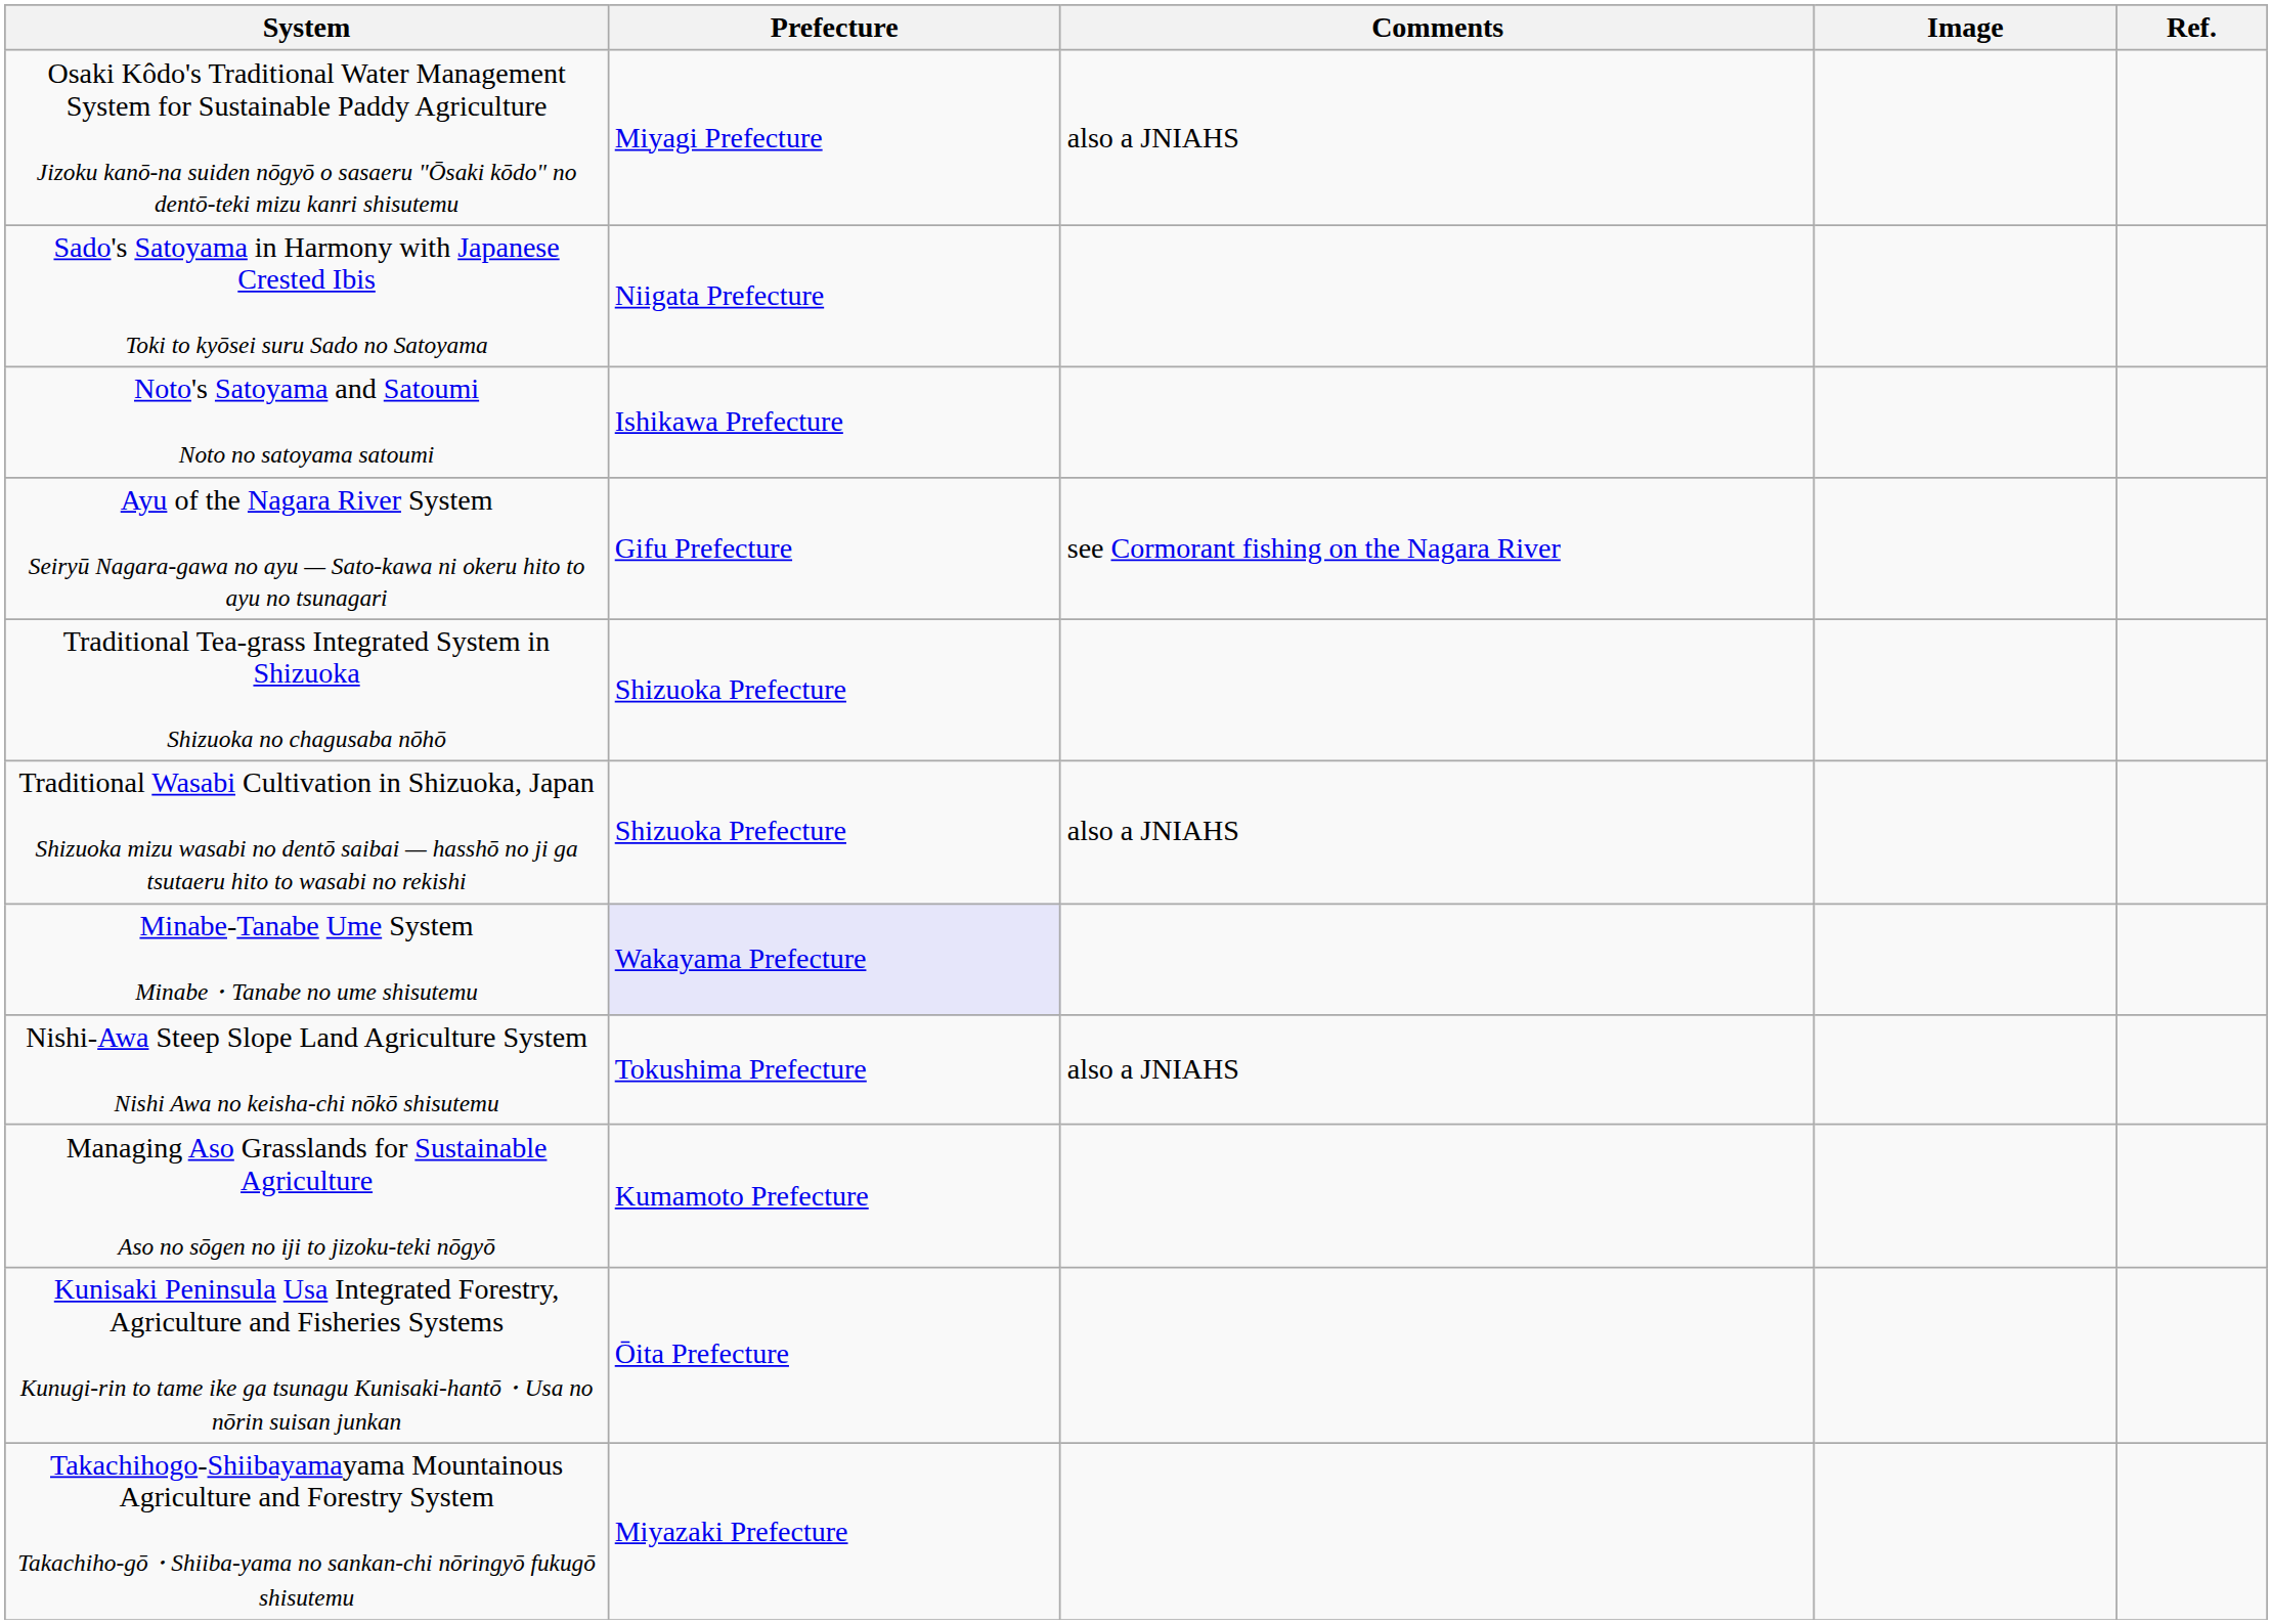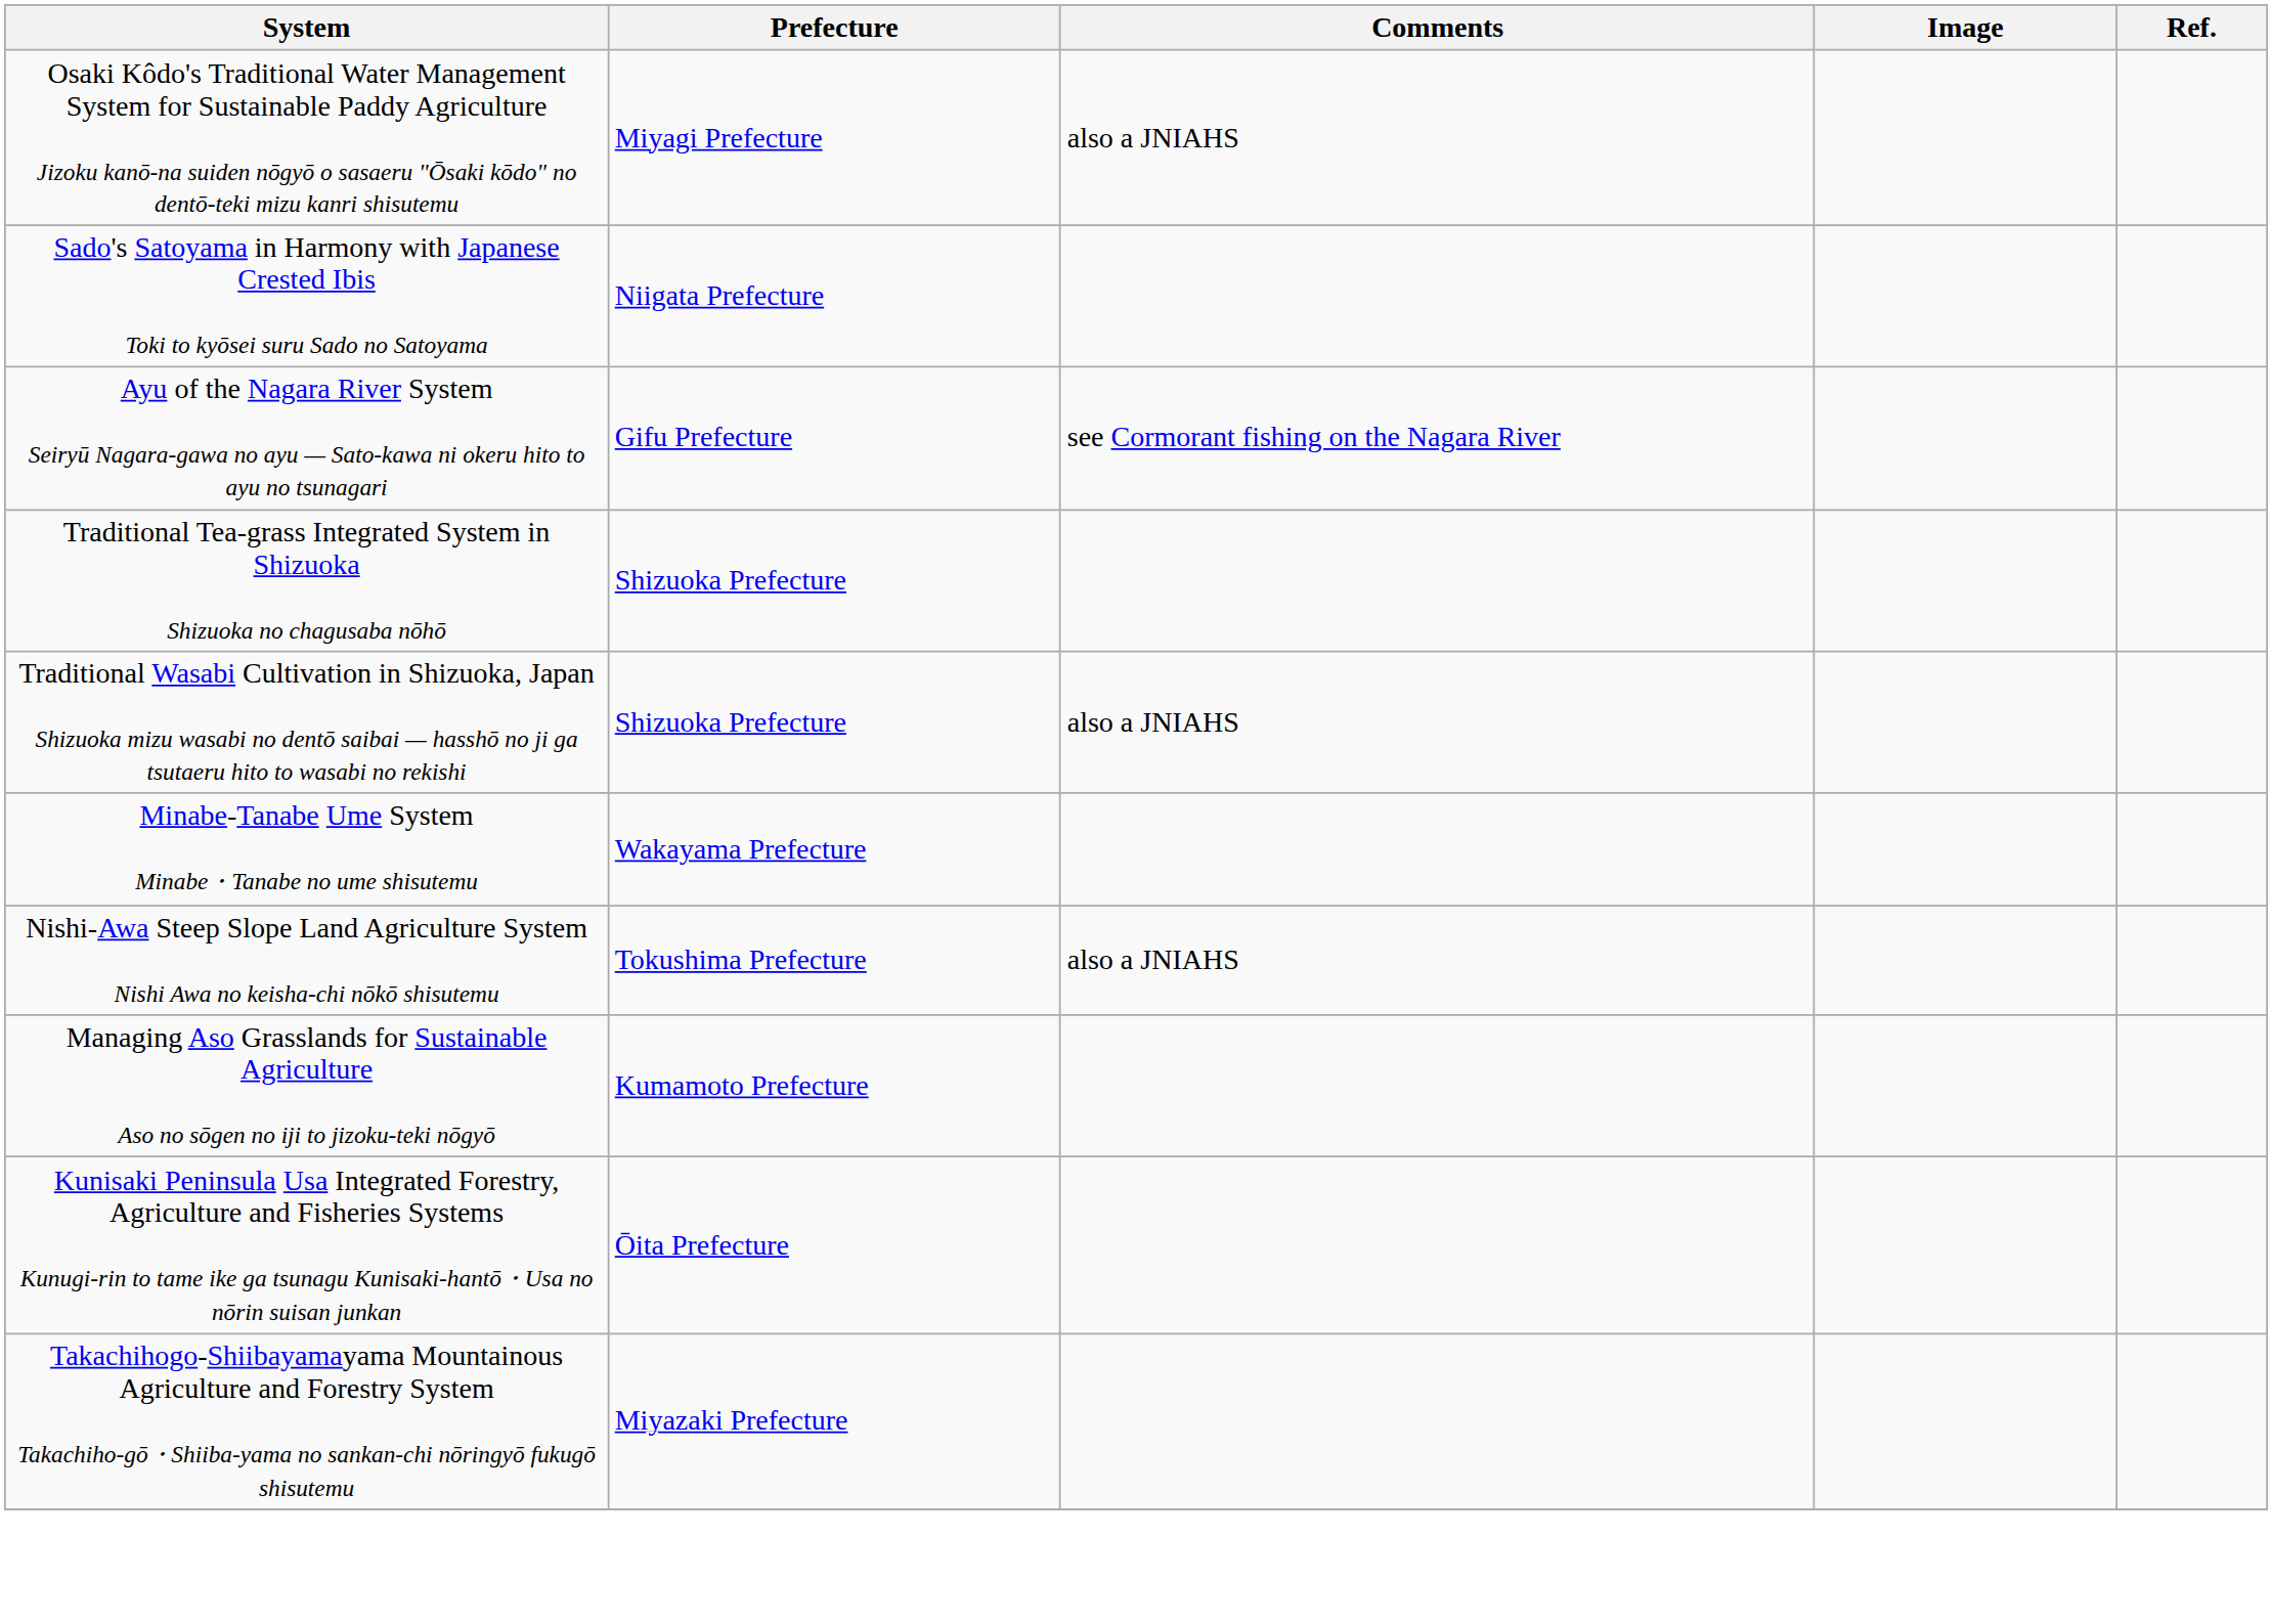- row: Noto's Satoyama and Satoumi Noto no satoyama satoumi | Ishikawa Prefecture
Minabe-Tanabe Ume System Minabe・Tanabe no ume shisutemu | Prefecture: lavender background -> no background
